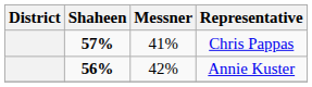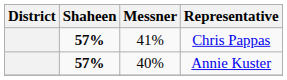Annie Kuster | Shaheen: 56% -> 57%
Annie Kuster | Messner: 42% -> 40%
